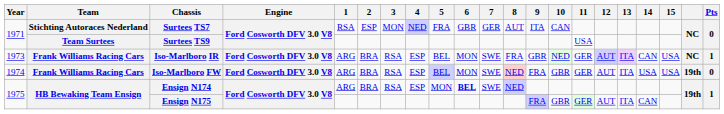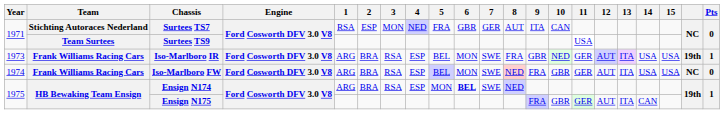Iso-Marlboro IR | 14: CAN -> USA
Iso-Marlboro IR | column 20: NC -> 19th
Iso-Marlboro FW | column 20: 19th -> NC
